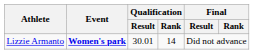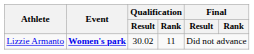Lizzie Armanto | Qualification / Result: 30.01 -> 30.02
Lizzie Armanto | Qualification / Rank: 14 -> 11
